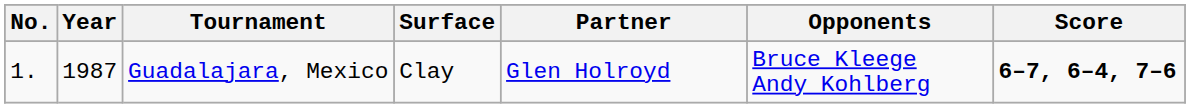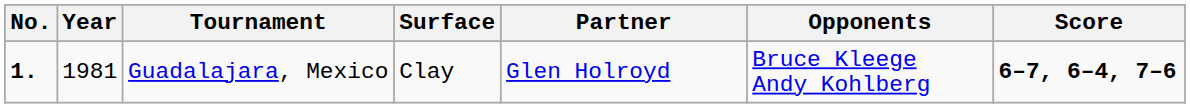Guadalajara, Mexico | No.: normal -> bold
Guadalajara, Mexico | Year: 1987 -> 1981
